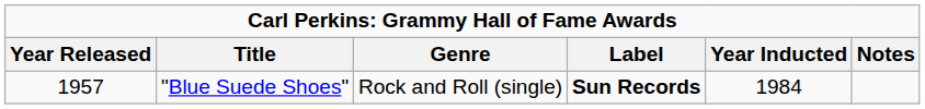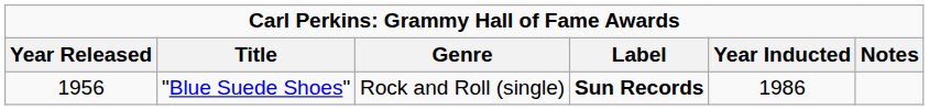"Blue Suede Shoes" | Year Released: 1957 -> 1956
"Blue Suede Shoes" | Year Inducted: 1984 -> 1986
